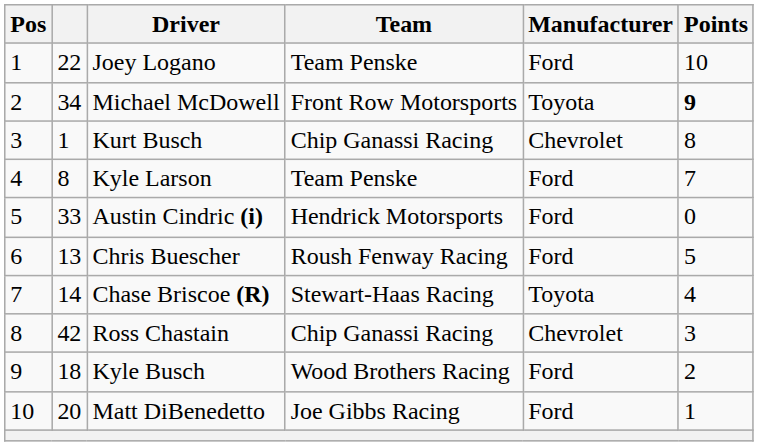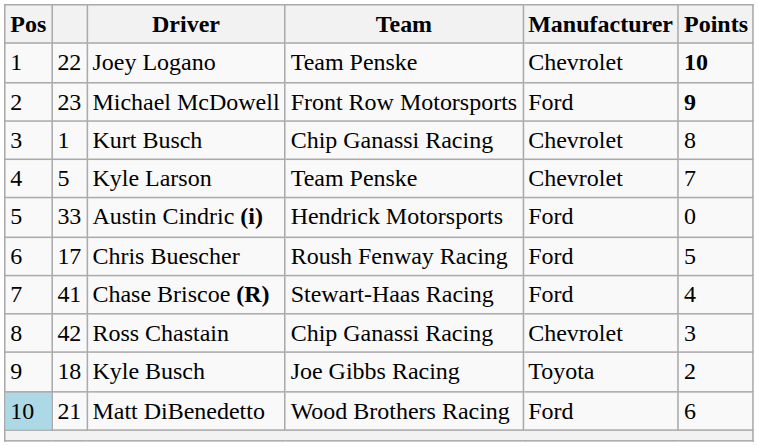Joey Logano | Manufacturer: Ford -> Chevrolet
Joey Logano | Points: normal -> bold
Michael McDowell | column 2: 34 -> 23
Michael McDowell | Manufacturer: Toyota -> Ford
Kyle Larson | column 2: 8 -> 5
Kyle Larson | Manufacturer: Ford -> Chevrolet
Chris Buescher | column 2: 13 -> 17
Chase Briscoe (R) | column 2: 14 -> 41
Chase Briscoe (R) | Manufacturer: Toyota -> Ford
Kyle Busch | Team: Wood Brothers Racing -> Joe Gibbs Racing
Kyle Busch | Manufacturer: Ford -> Toyota
Matt DiBenedetto | Pos: no background -> lightblue background
Matt DiBenedetto | column 2: 20 -> 21
Matt DiBenedetto | Team: Joe Gibbs Racing -> Wood Brothers Racing
Matt DiBenedetto | Points: 1 -> 6
